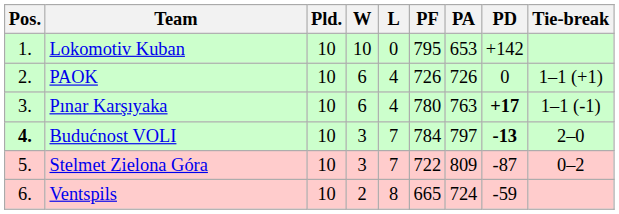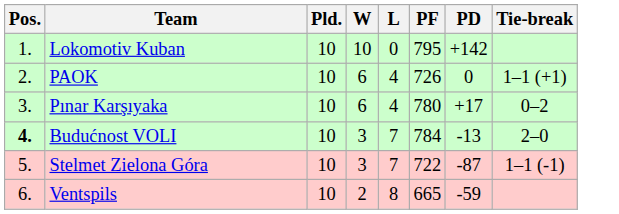- column: PA | 653 | 726 | 763 | 797 | 809 | 724
Pınar Karşıyaka | PD: bold -> normal
Pınar Karşıyaka | Tie-break: 1–1 (-1) -> 0–2
Budućnost VOLI | PD: bold -> normal
Stelmet Zielona Góra | Tie-break: 0–2 -> 1–1 (-1)
